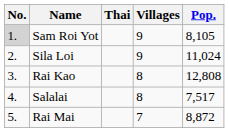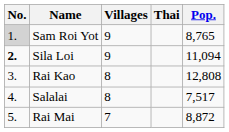columns swapped: Thai <-> Villages
Sam Roi Yot | Pop.: 8,105 -> 8,765
Sila Loi | No.: normal -> bold
Sila Loi | Pop.: 11,024 -> 11,094
